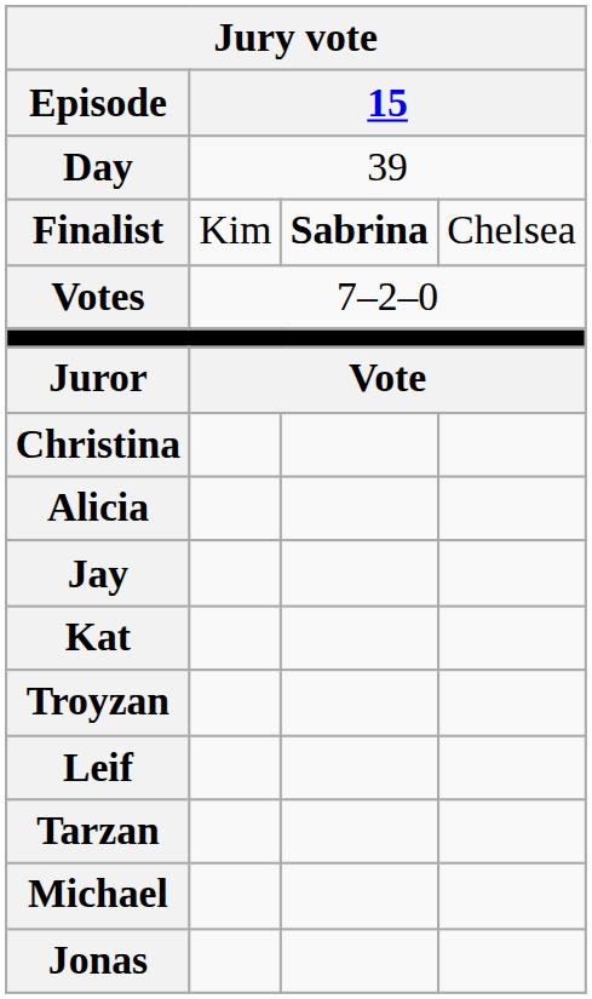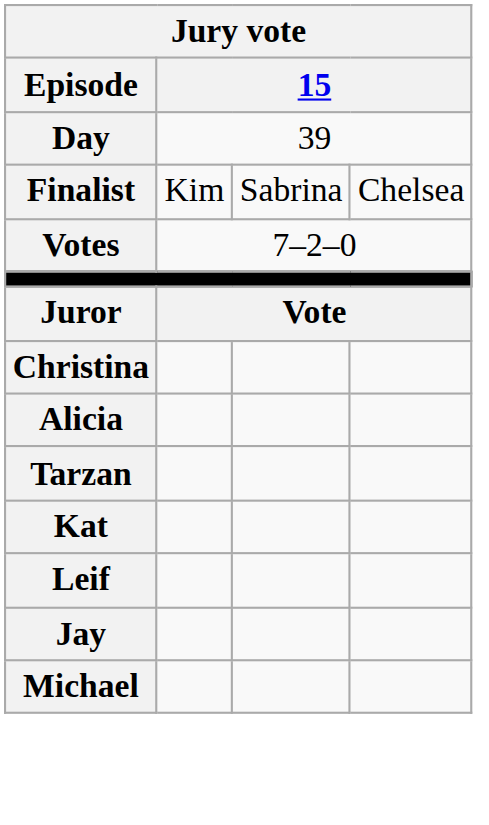Finalist | column 3: bold -> normal
rows swapped: Tarzan <-> Jay
- row: Troyzan
- row: Jonas
